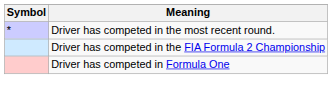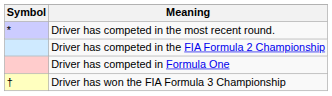+ row: † | Driver has won the FIA Formula 3 Championship
